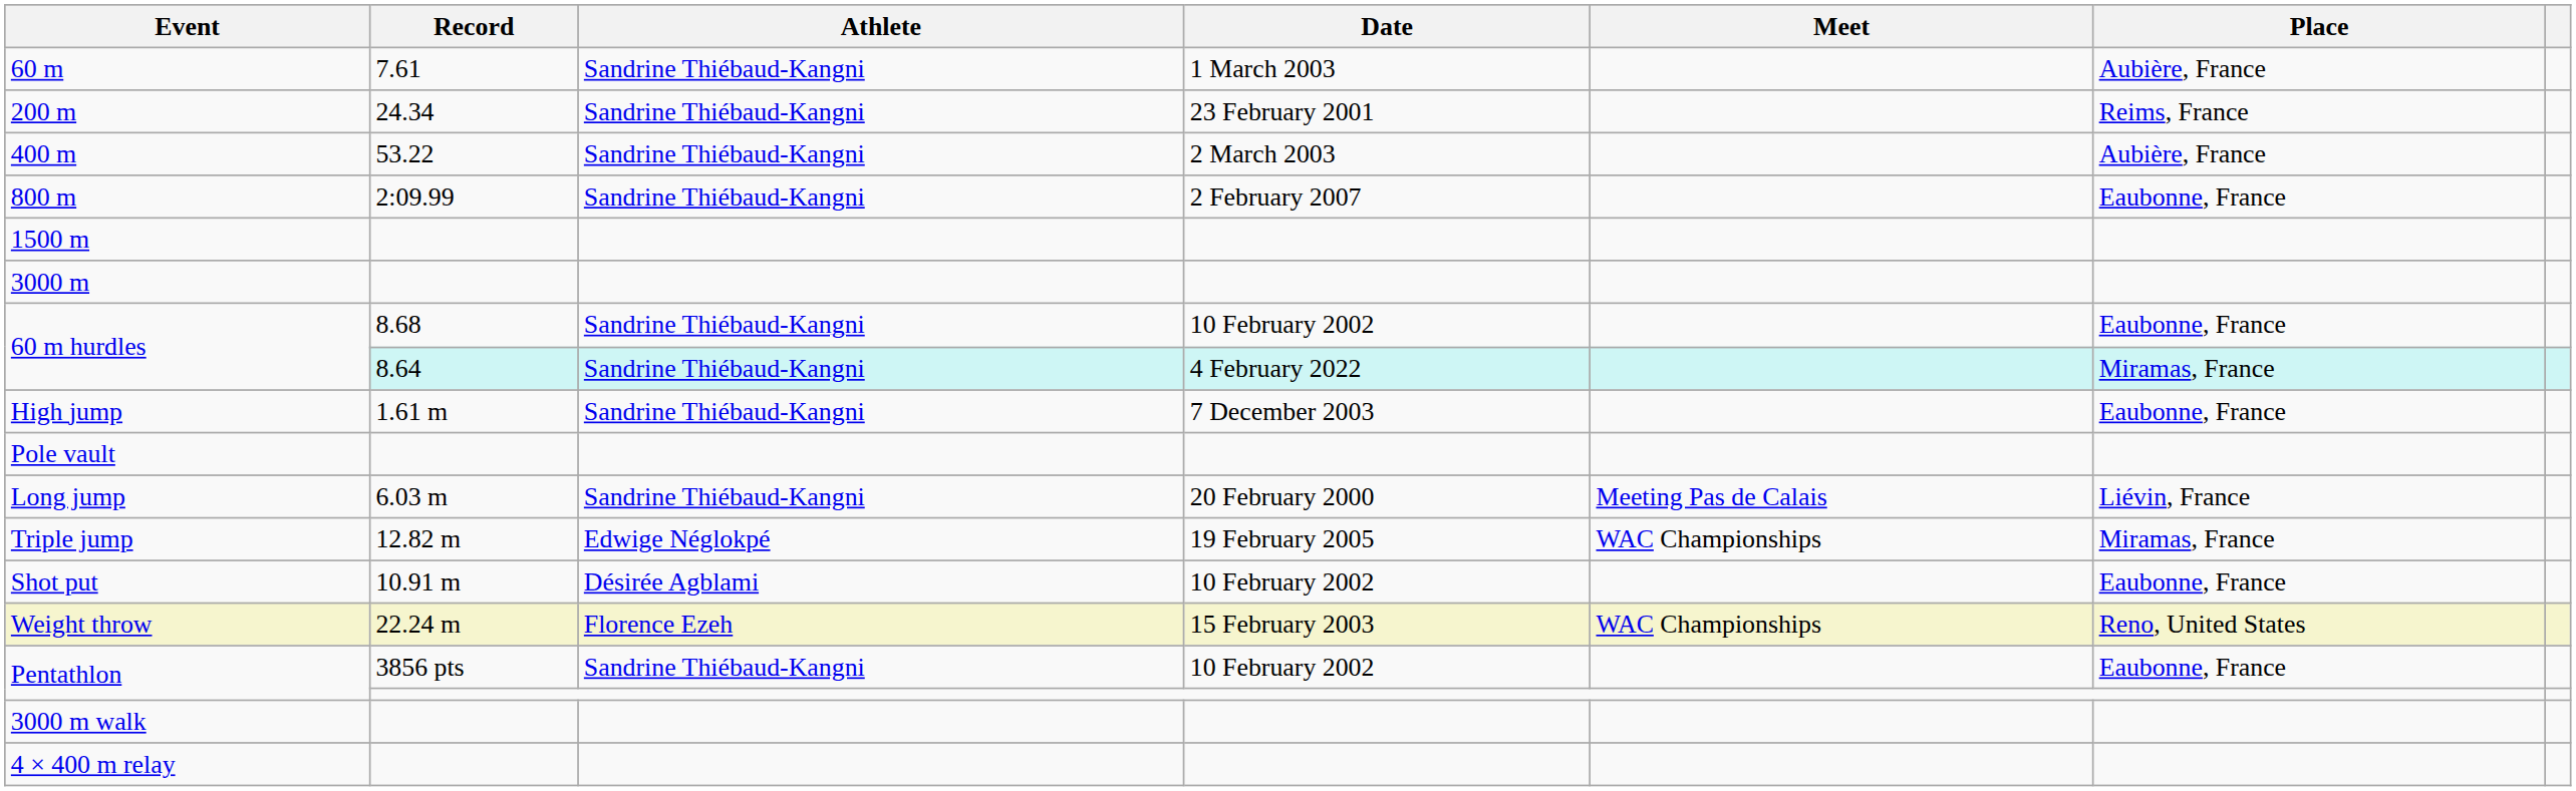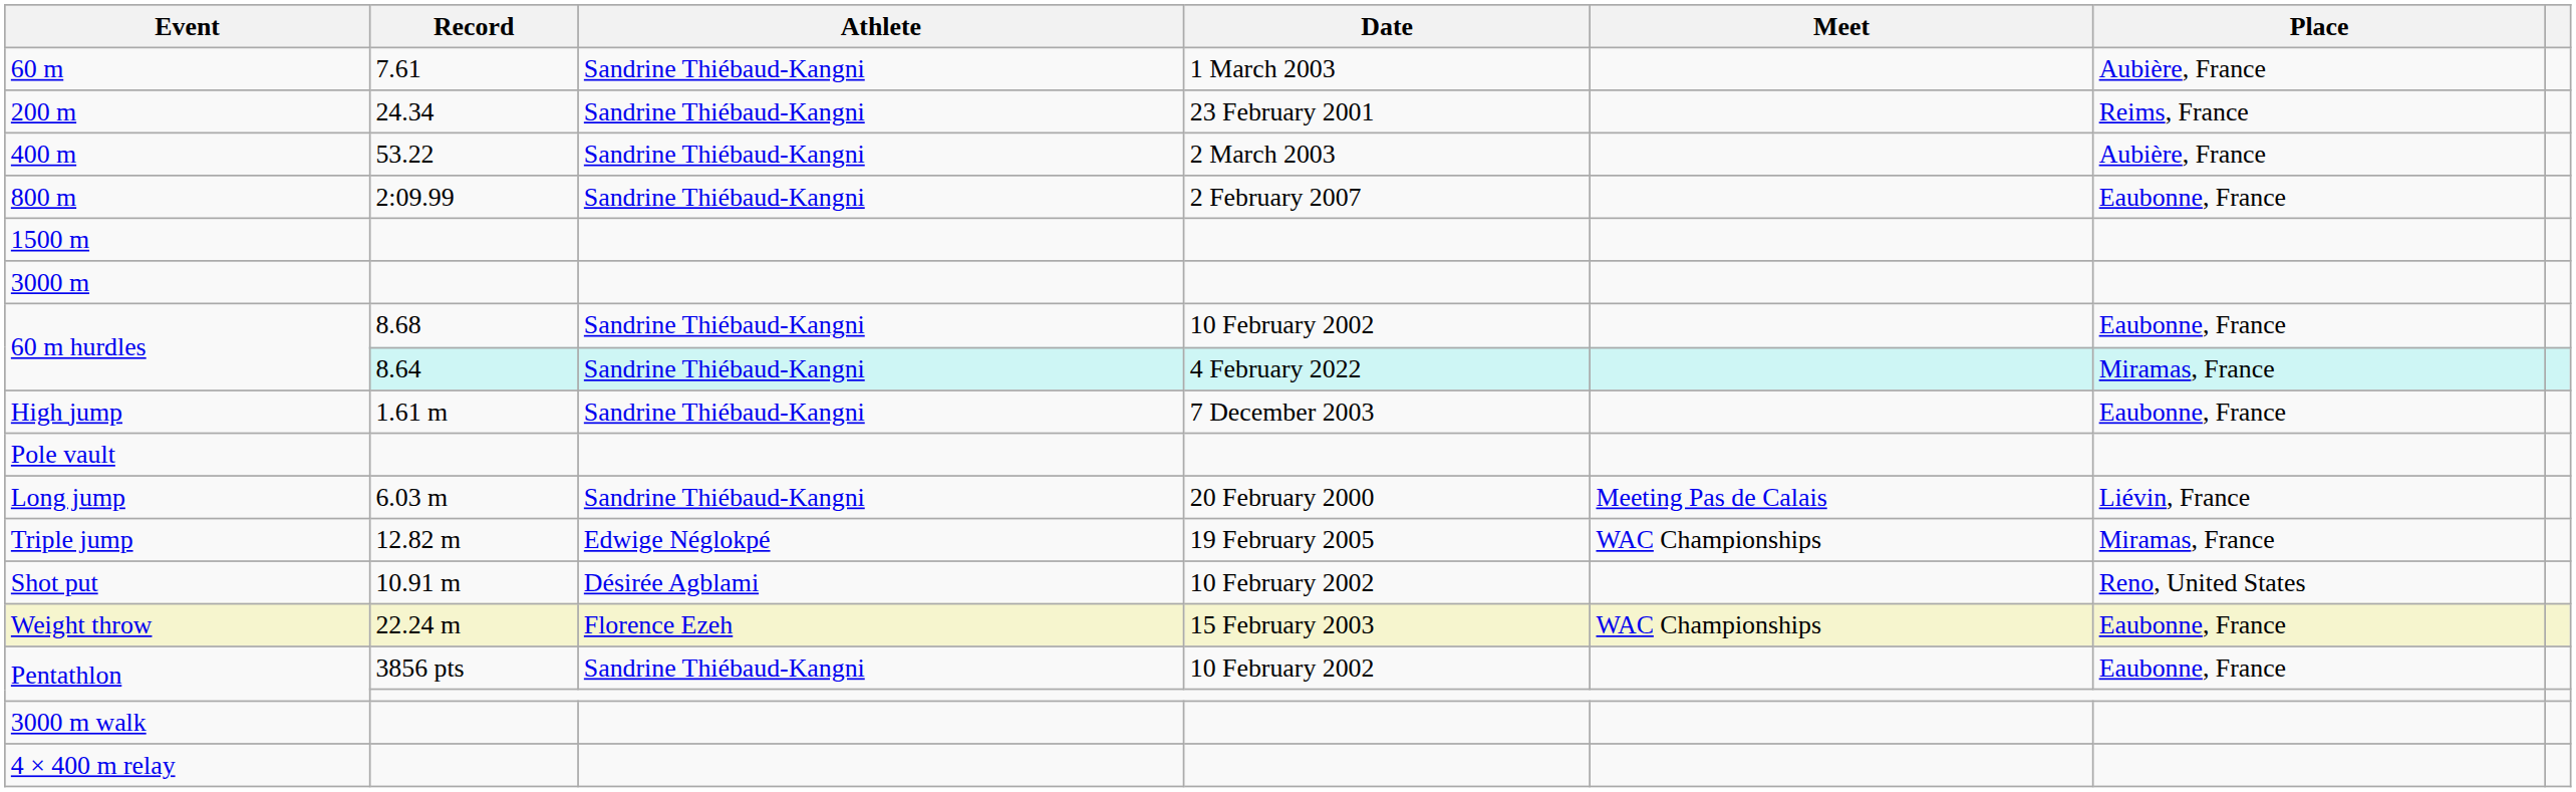Shot put | Place: Eaubonne, France -> Reno, United States
Weight throw | Place: Reno, United States -> Eaubonne, France
